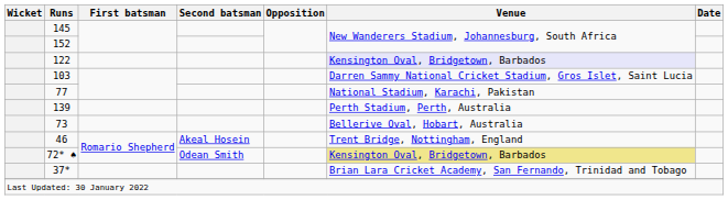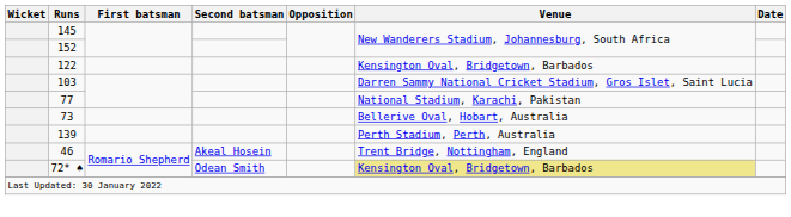122 | Venue: lavender background -> no background
rows swapped: 139 <-> 73
- row: 37* | Brian Lara Cricket Academy, San Fernando, Trinidad and Tobago
